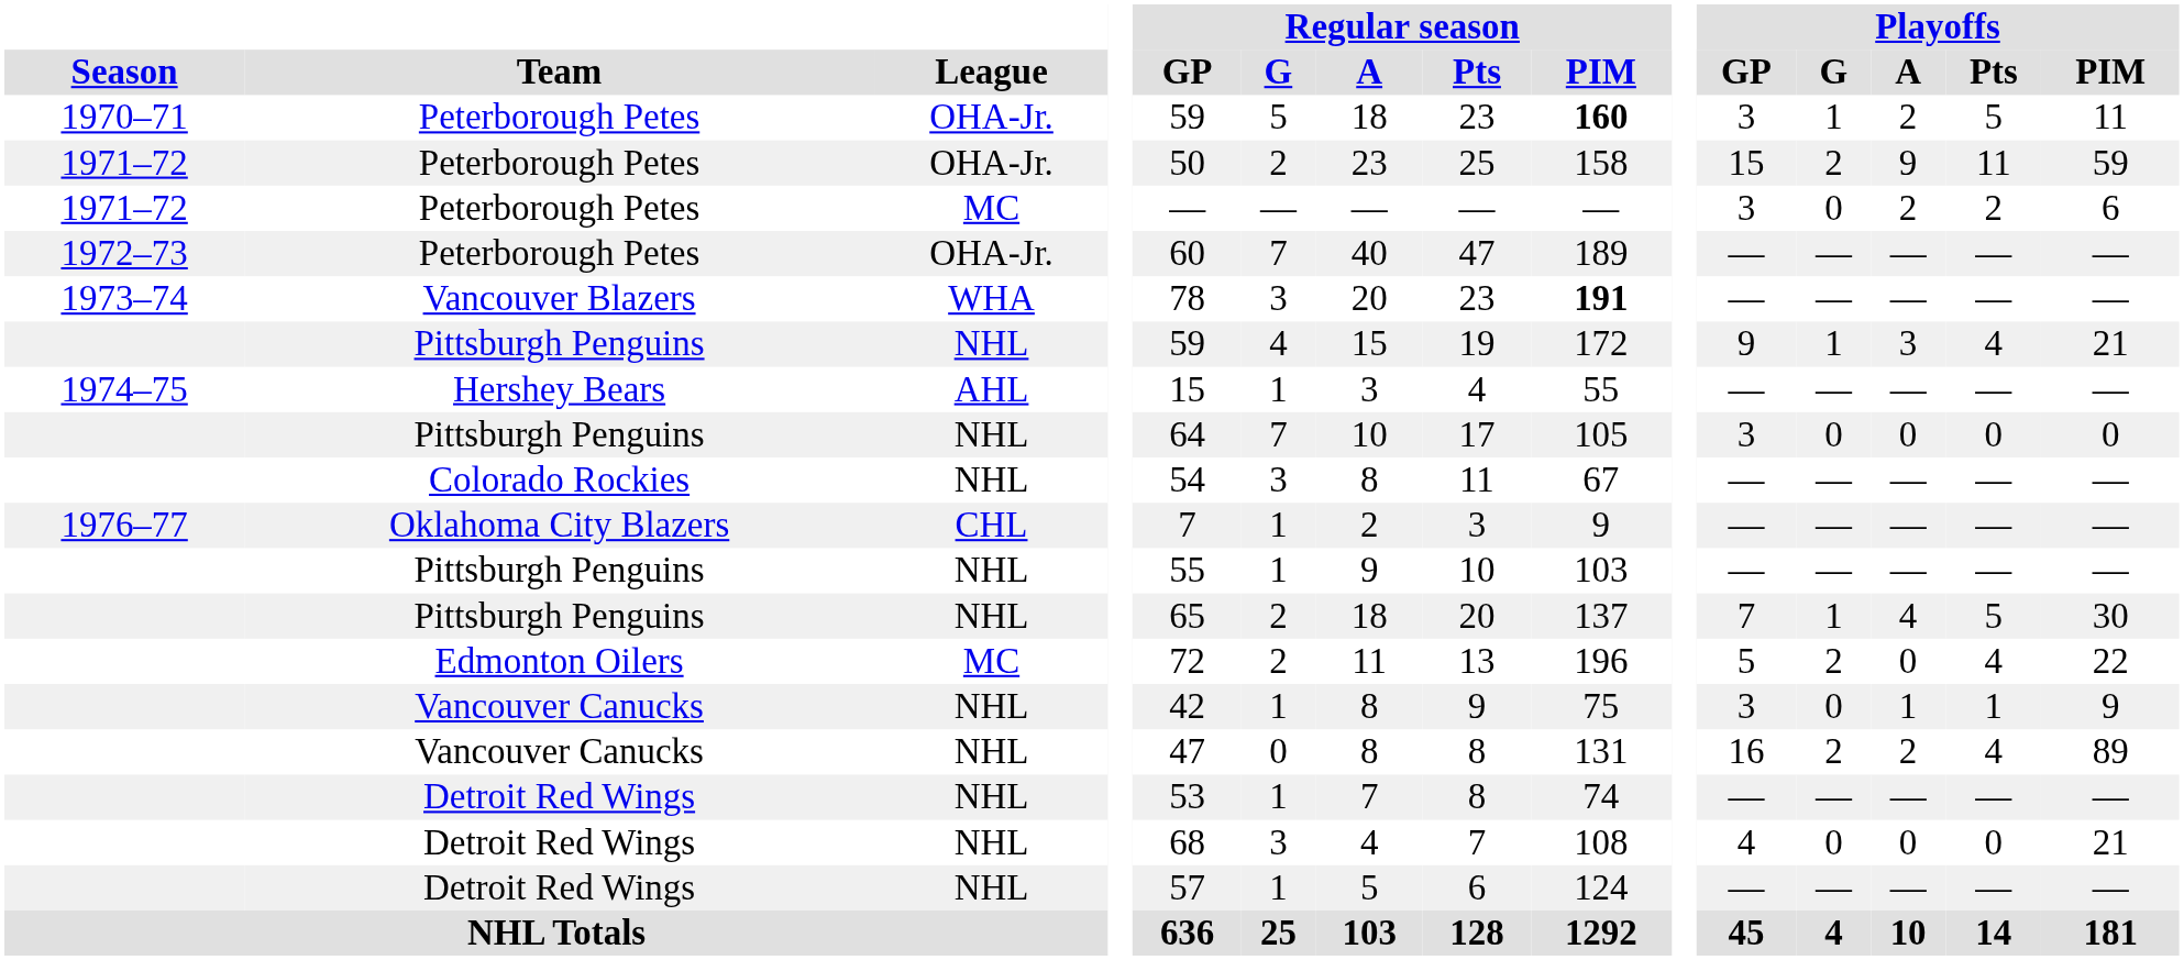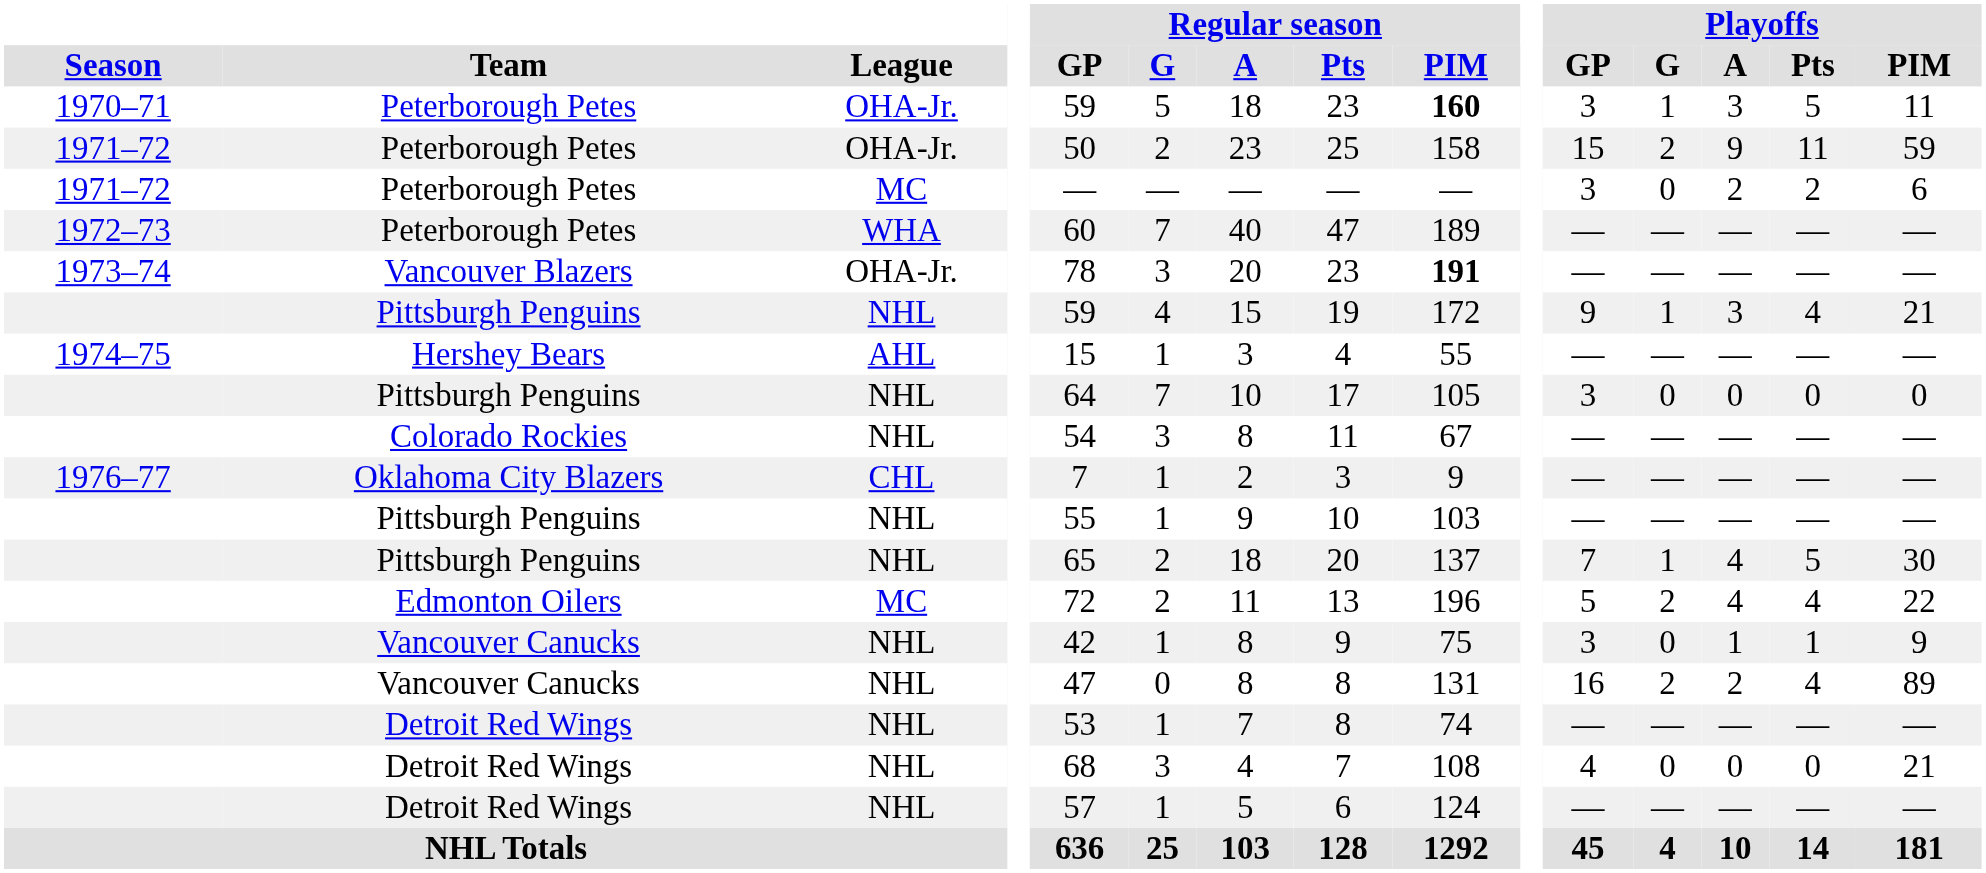1970–71 / Peterborough Petes | Playoffs / A: 2 -> 3
1972–73 / Peterborough Petes | League: OHA-Jr. -> WHA
Vancouver Blazers | League: WHA -> OHA-Jr.
Edmonton Oilers | Playoffs / A: 0 -> 4
